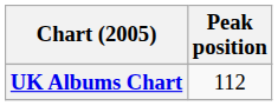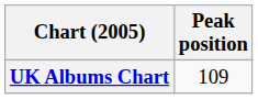UK Albums Chart | Peak position: 112 -> 109
